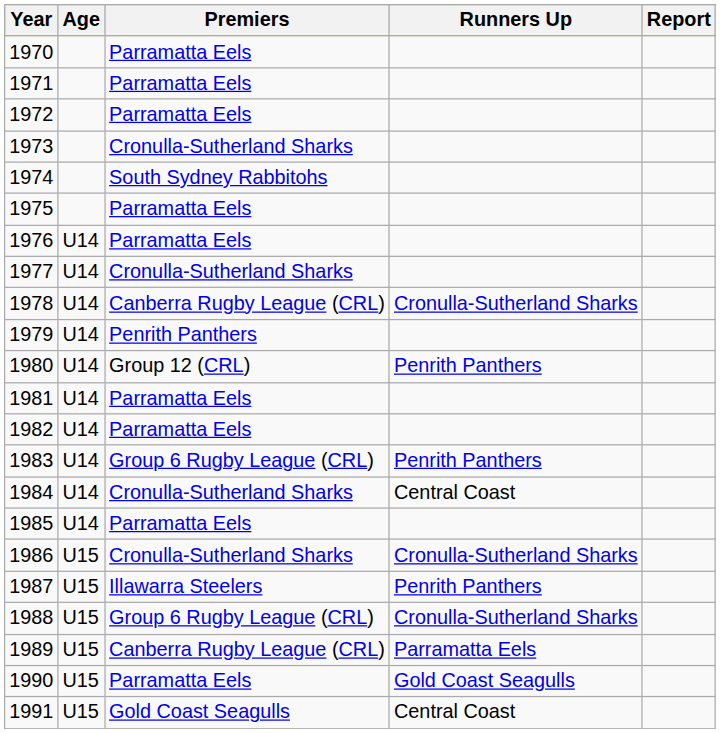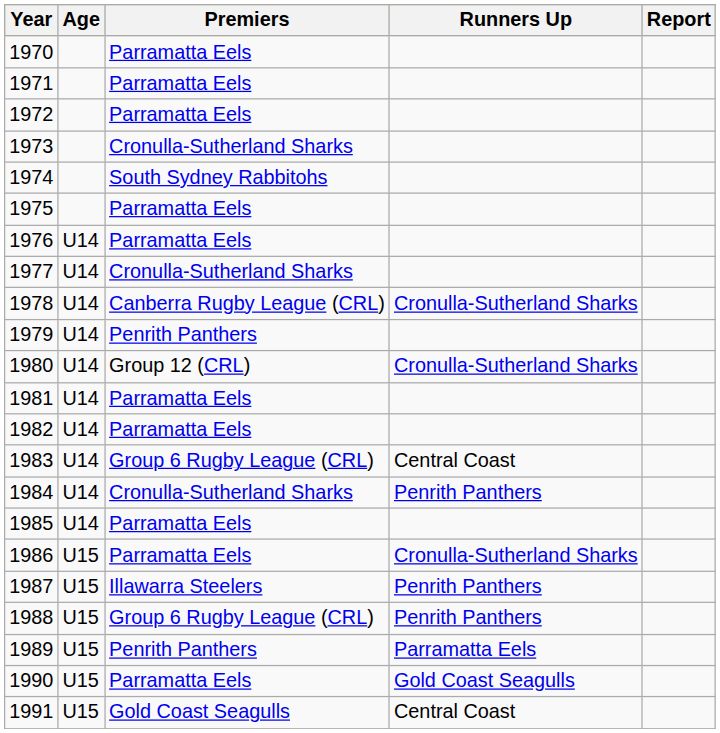1980 | Runners Up: Penrith Panthers -> Cronulla-Sutherland Sharks
1983 | Runners Up: Penrith Panthers -> Central Coast
1984 | Runners Up: Central Coast -> Penrith Panthers
1986 | Premiers: Cronulla-Sutherland Sharks -> Parramatta Eels
1988 | Runners Up: Cronulla-Sutherland Sharks -> Penrith Panthers
1989 | Premiers: Canberra Rugby League (CRL) -> Penrith Panthers
